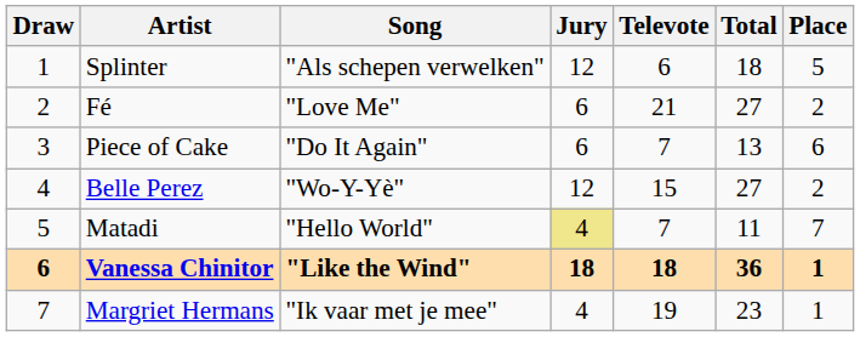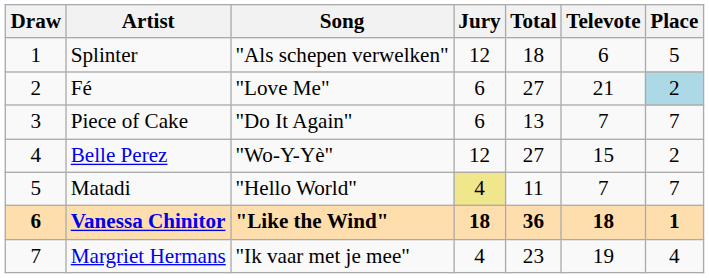columns swapped: Televote <-> Total
Fé | Place: no background -> lightblue background
Piece of Cake | Place: 6 -> 7
Margriet Hermans | Place: 1 -> 4
